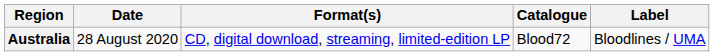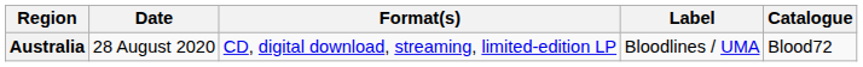columns swapped: Label <-> Catalogue
